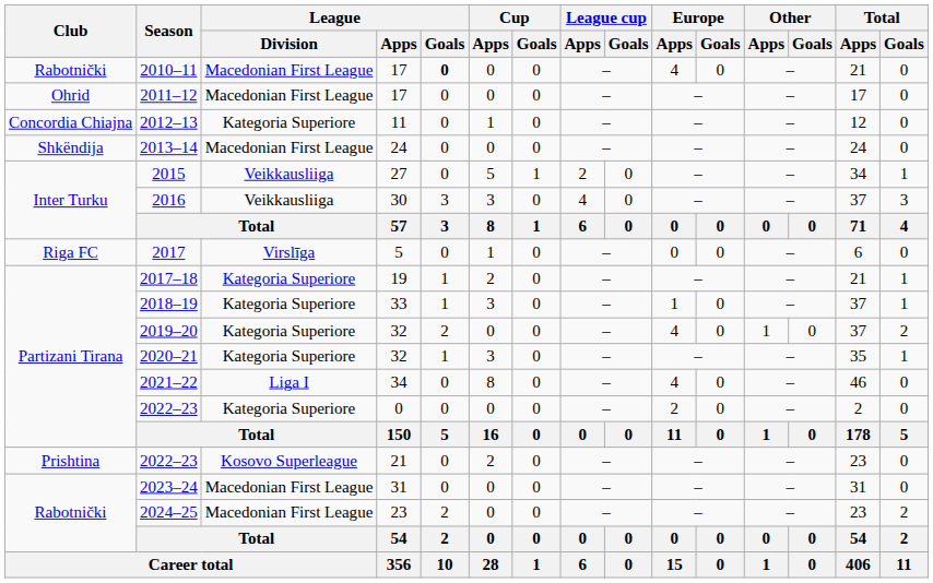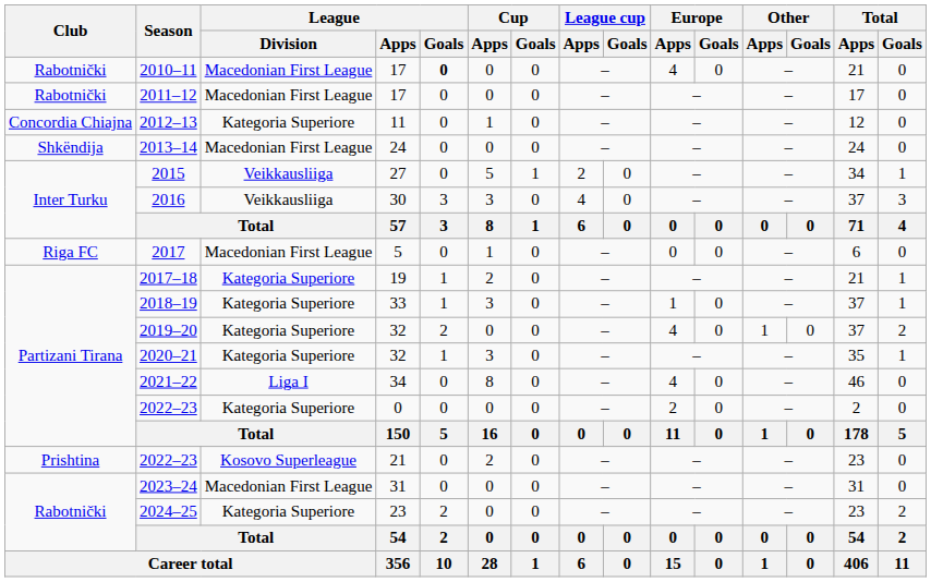2011–12 | Club: Ohrid -> Rabotnički
2017 | League / Division: Virslīga -> Macedonian First League
2024–25 | League / Division: Macedonian First League -> Kategoria Superiore
